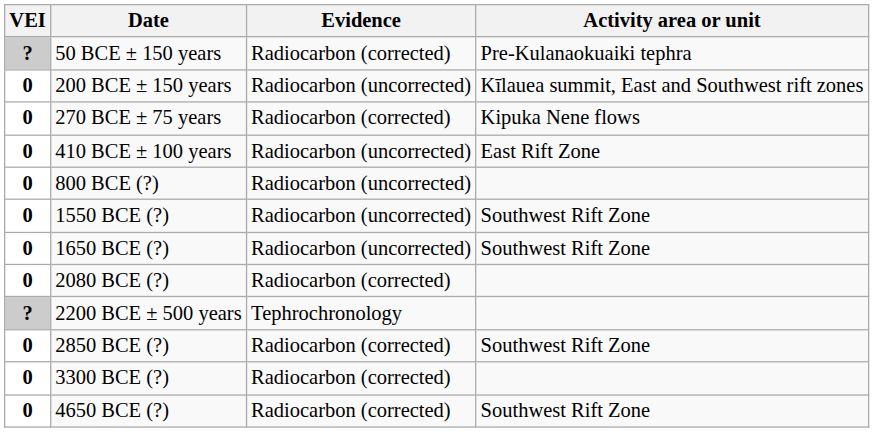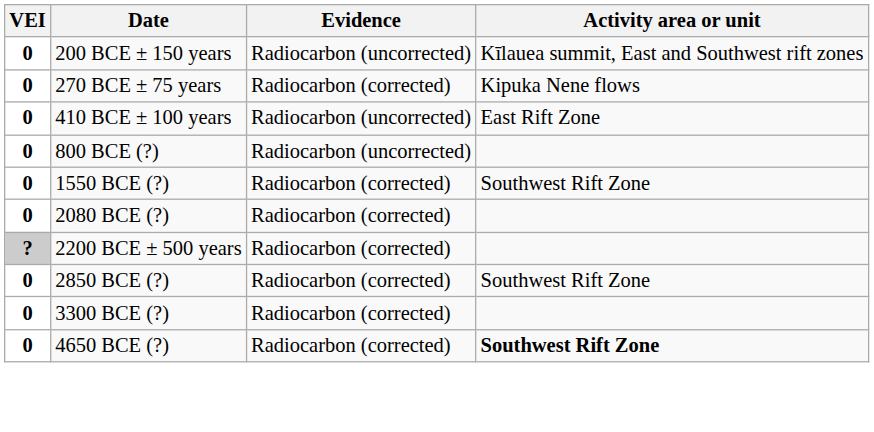- row: ? | 50 BCE ± 150 years | Radiocarbon (corrected) | Pre-Kulanaokuaiki tephra
1550 BCE (?) | Evidence: Radiocarbon (uncorrected) -> Radiocarbon (corrected)
- row: 0 | 1650 BCE (?) | Radiocarbon (uncorrected) | Southwest Rift Zone
2200 BCE ± 500 years | Evidence: Tephrochronology -> Radiocarbon (corrected)
4650 BCE (?) | Activity area or unit: normal -> bold
